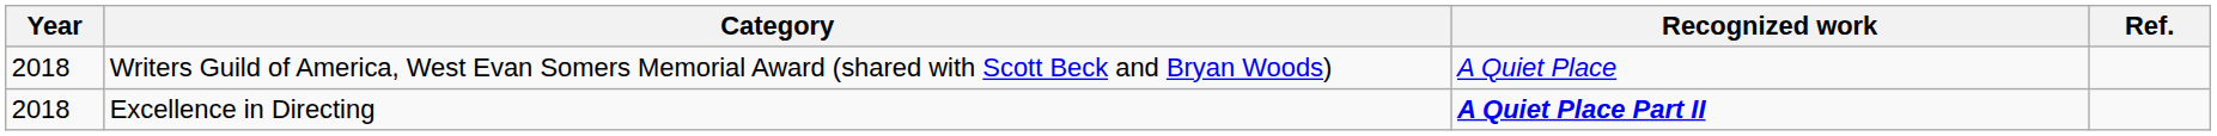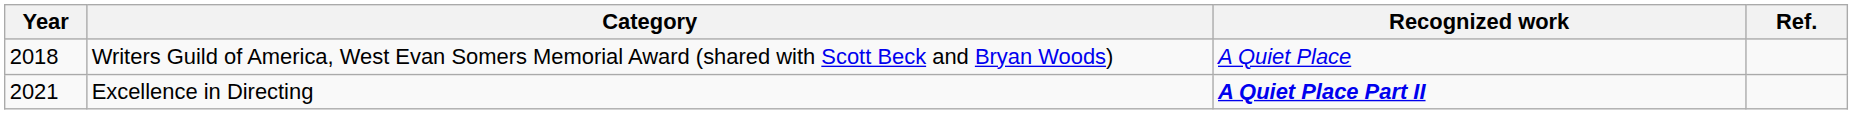Excellence in Directing | Year: 2018 -> 2021
